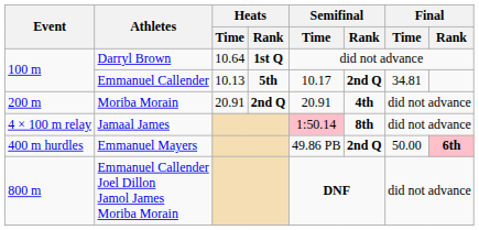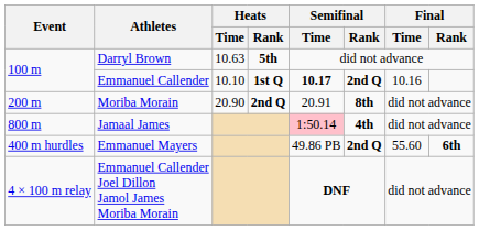Darryl Brown | Heats / Time: 10.64 -> 10.63
Darryl Brown | Heats / Rank: 1st Q -> 5th
Emmanuel Callender | Heats / Time: 10.13 -> 10.10
Emmanuel Callender | Heats / Rank: 5th -> 1st Q
Emmanuel Callender | Semifinal / Time: normal -> bold
Emmanuel Callender | Final / Time: 34.81 -> 10.16
Moriba Morain | Heats / Time: 20.91 -> 20.90
Moriba Morain | Semifinal / Rank: 4th -> 8th
Jamaal James | Event: 4 × 100 m relay -> 800 m
Jamaal James | Semifinal / Rank: 8th -> 4th
Emmanuel Mayers | Final / Time: 50.00 -> 55.60
Emmanuel Mayers | Final / Rank: pink background -> no background
Emmanuel Callender Joel Dillon Jamol James Moriba Morain | Event: 800 m -> 4 × 100 m relay
